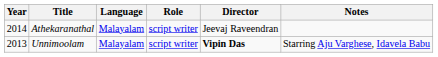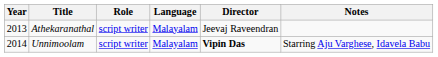columns swapped: Role <-> Language
Athekaranathal | Year: 2014 -> 2013
Unnimoolam | Year: 2013 -> 2014
